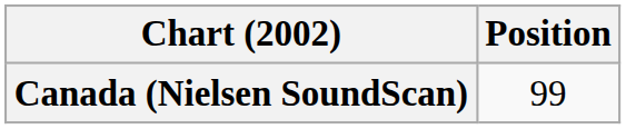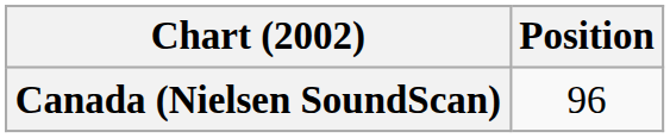Canada (Nielsen SoundScan) | Position: 99 -> 96
